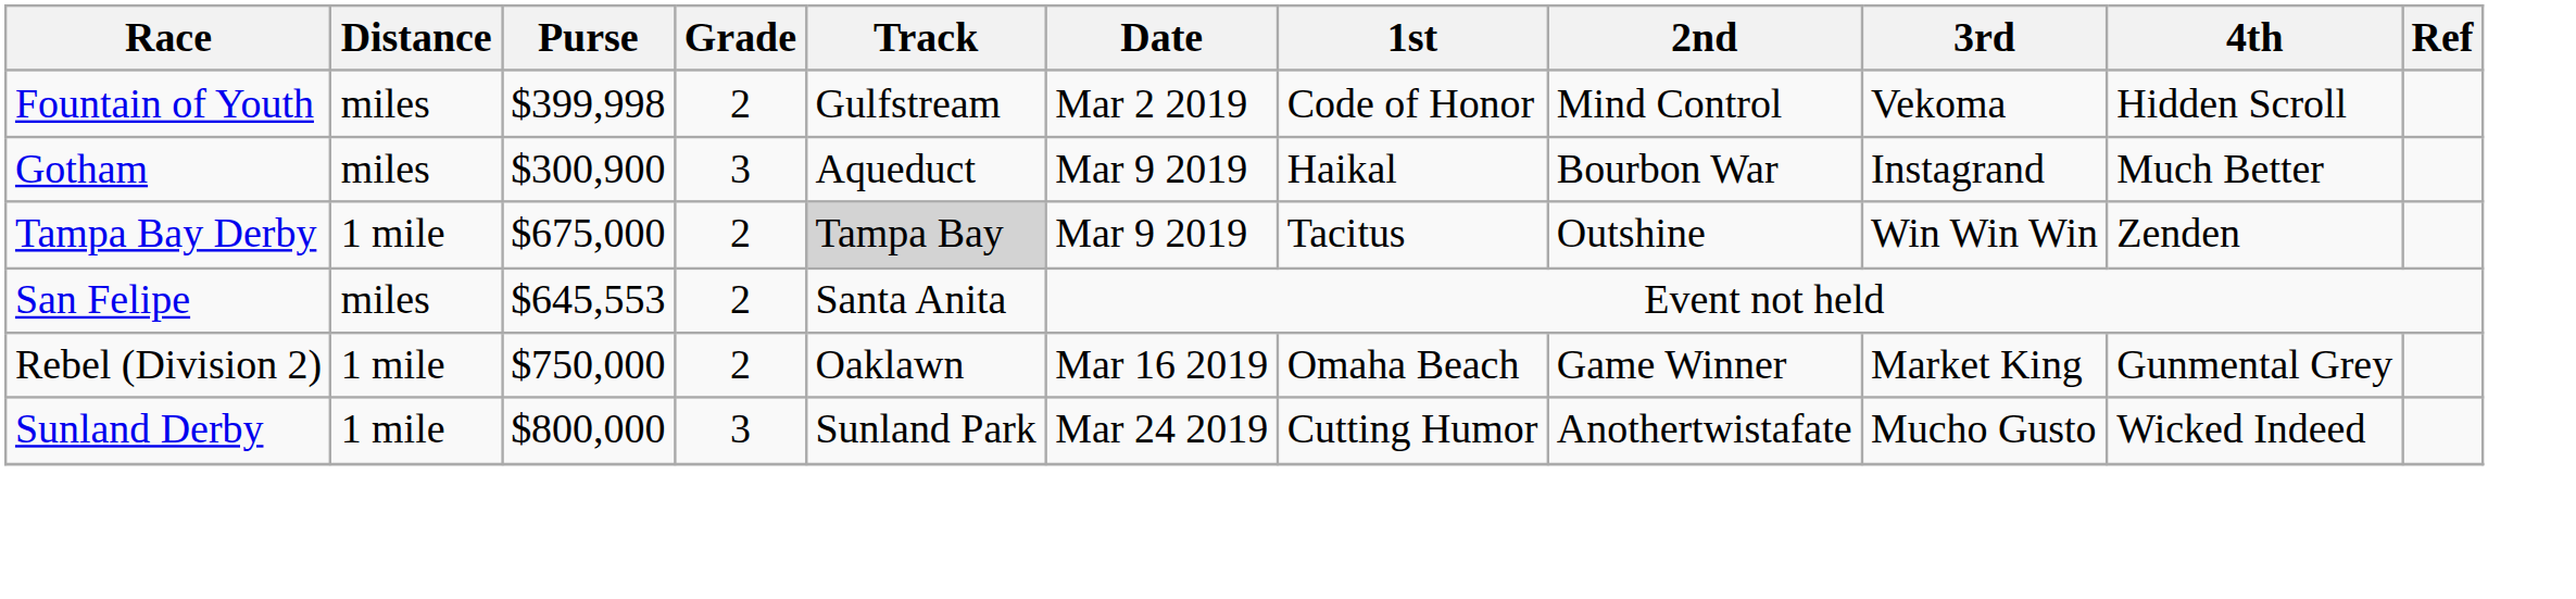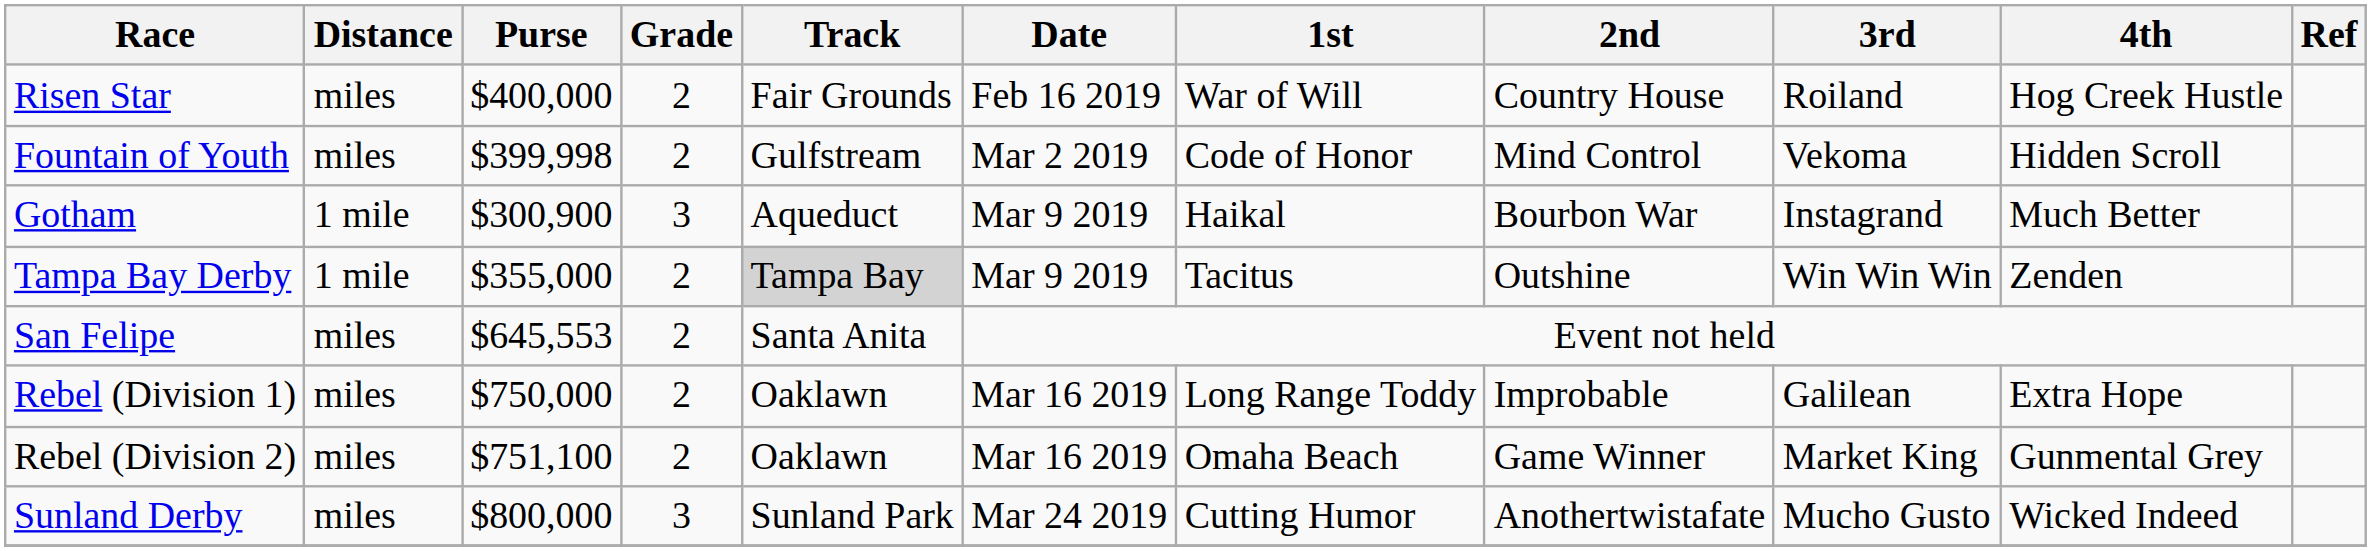+ row: Risen Star | miles | $400,000 | 2 | Fair Grounds | Feb 16 2019 | War of Will | Country House | Roiland | Hog Creek Hustle
Gotham | Distance: miles -> 1 mile
Tampa Bay Derby | Purse: $675,000 -> $355,000
+ row: Rebel (Division 1) | miles | $750,000 | 2 | Oaklawn | Mar 16 2019 | Long Range Toddy | Improbable | Galilean | Extra Hope
Rebel (Division 2) | Distance: 1 mile -> miles
Rebel (Division 2) | Purse: $750,000 -> $751,100
Sunland Derby | Distance: 1 mile -> miles
